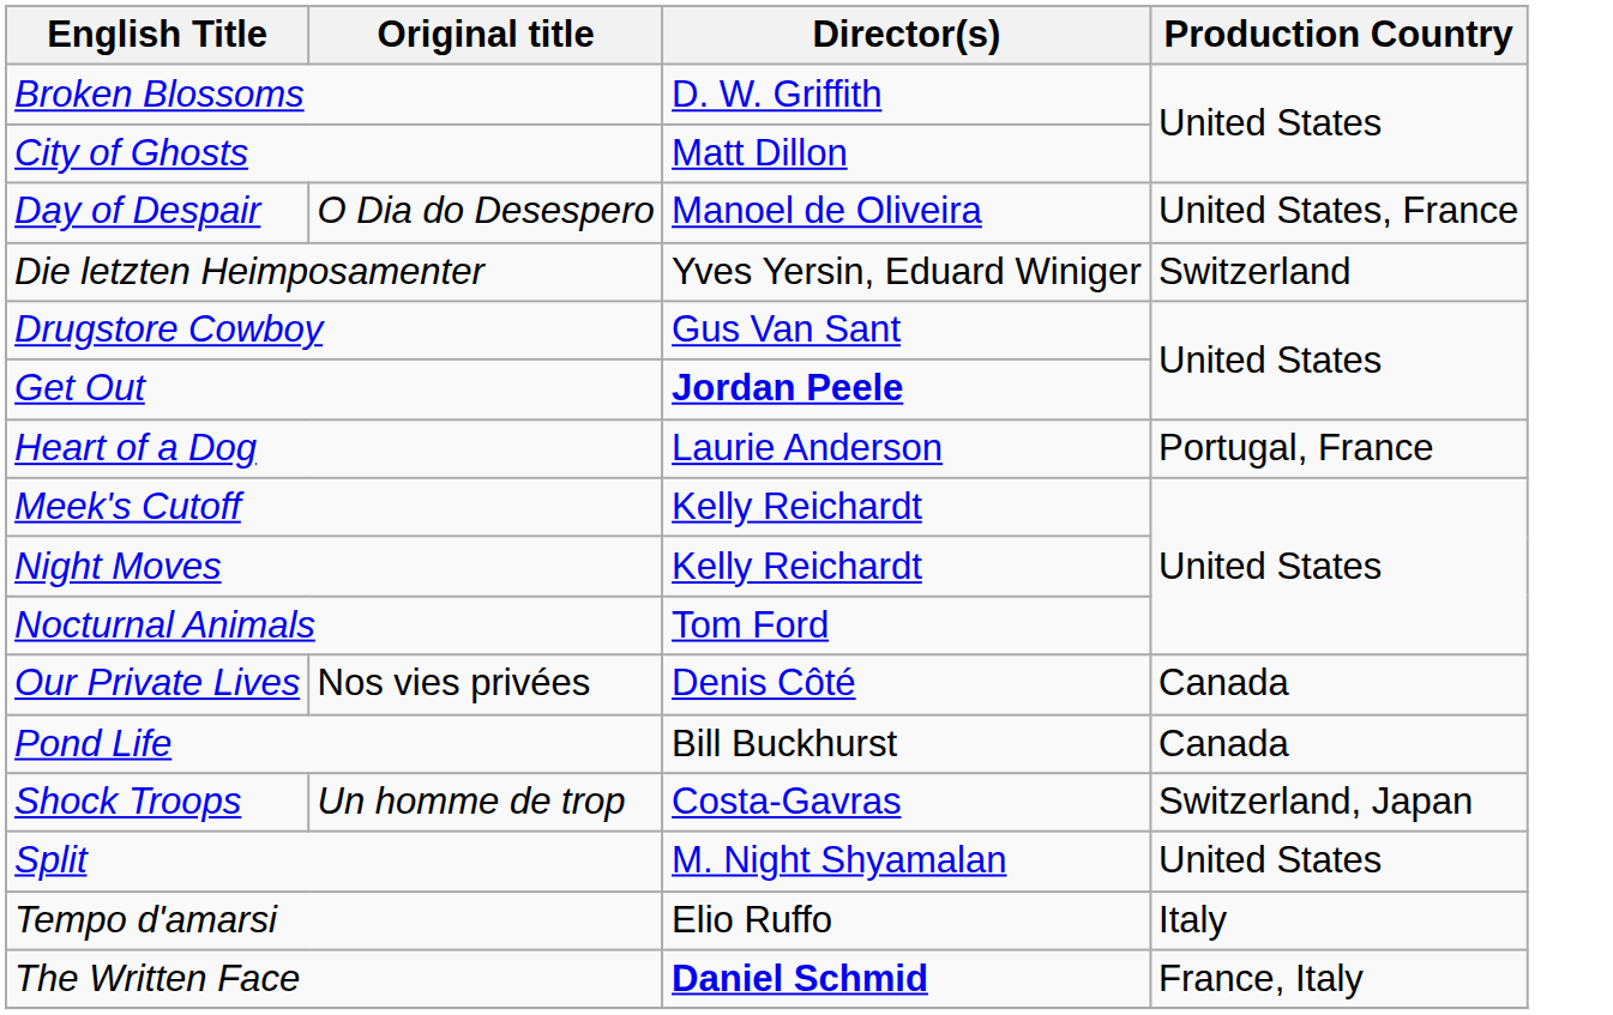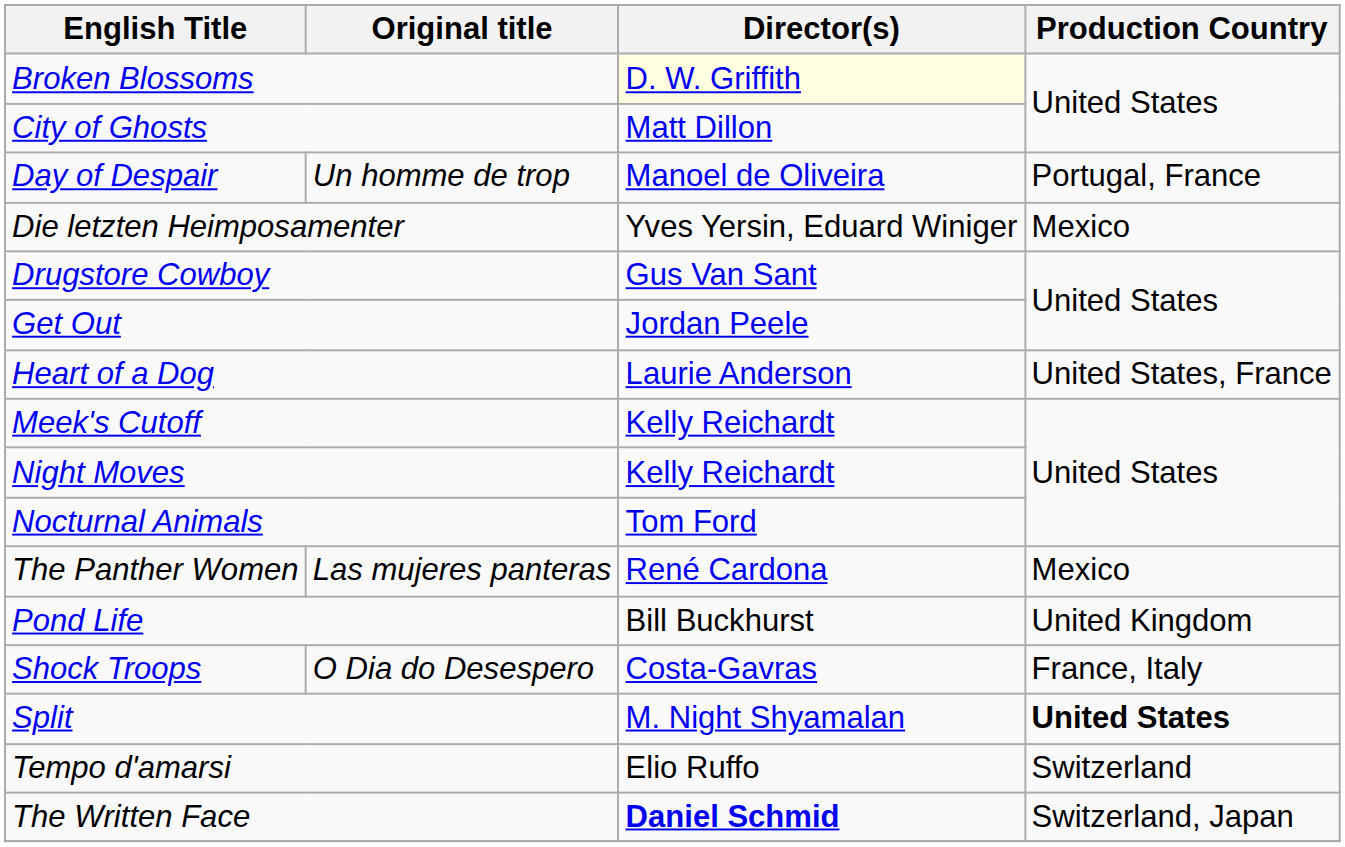Broken Blossoms | Director(s): no background -> lightyellow background
Day of Despair | Original title: O Dia do Desespero -> Un homme de trop
Day of Despair | Production Country: United States, France -> Portugal, France
Die letzten Heimposamenter | Production Country: Switzerland -> Mexico
Get Out | Director(s): bold -> normal
Heart of a Dog | Production Country: Portugal, France -> United States, France
- row: Our Private Lives | Nos vies privées | Denis Côté | Canada
+ row: The Panther Women | Las mujeres panteras | René Cardona | Mexico
Pond Life | Production Country: Canada -> United Kingdom
Shock Troops | Original title: Un homme de trop -> O Dia do Desespero
Shock Troops | Production Country: Switzerland, Japan -> France, Italy
Split | Production Country: normal -> bold
Tempo d'amarsi | Production Country: Italy -> Switzerland
The Written Face | Production Country: France, Italy -> Switzerland, Japan
